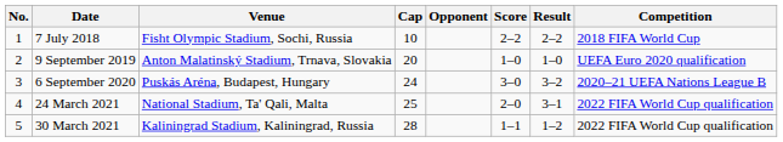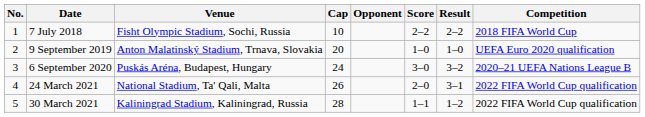24 March 2021 | Cap: 25 -> 26
